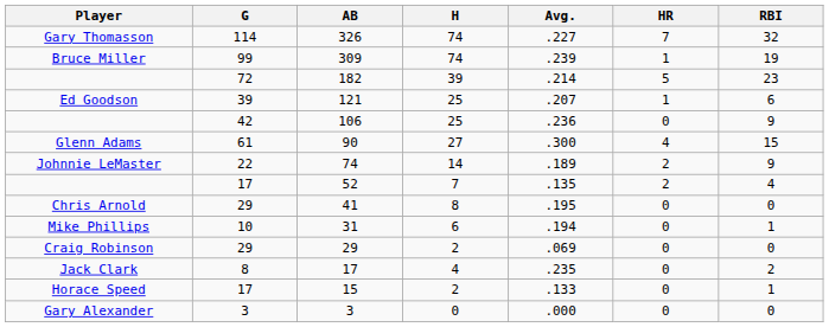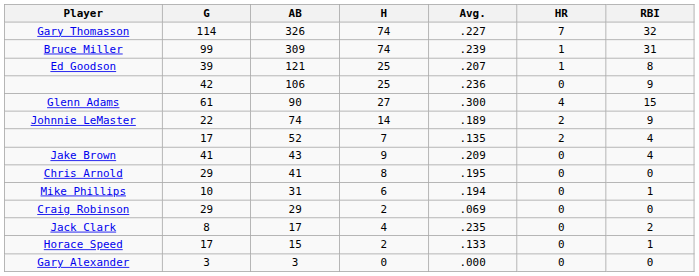309 | RBI: 19 -> 31
- row: 72 | 182 | 39 | .214 | 5 | 23
121 | RBI: 6 -> 8
+ row: Jake Brown | 41 | 43 | 9 | .209 | 0 | 4
